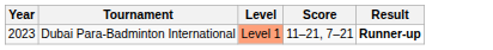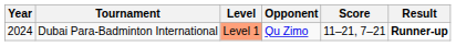+ column: Opponent | Qu Zimo
Dubai Para-Badminton International | Year: 2023 -> 2024
